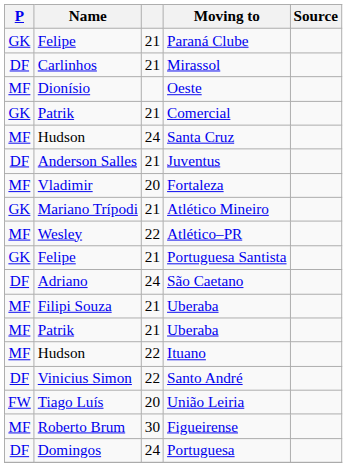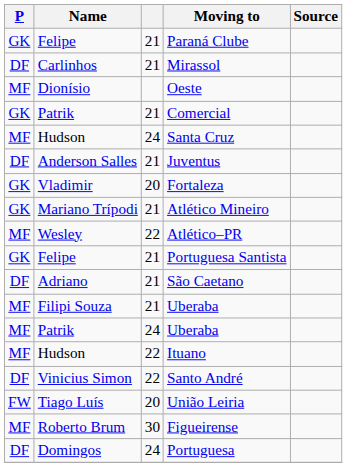Fortaleza | P: MF -> GK
São Caetano | column 3: 24 -> 21
Patrik / Uberaba | column 3: 21 -> 24
